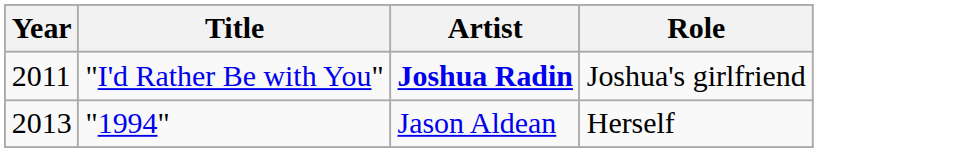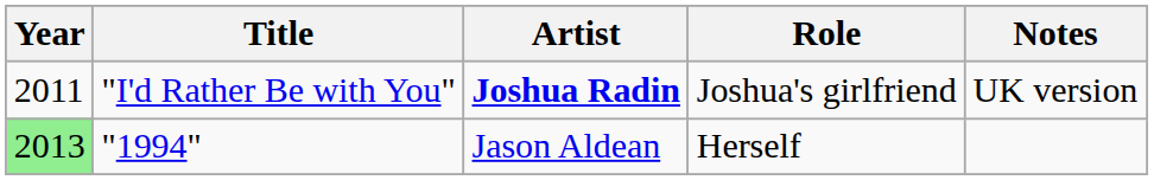+ column: Notes | UK version
"1994" | Year: no background -> lightgreen background
